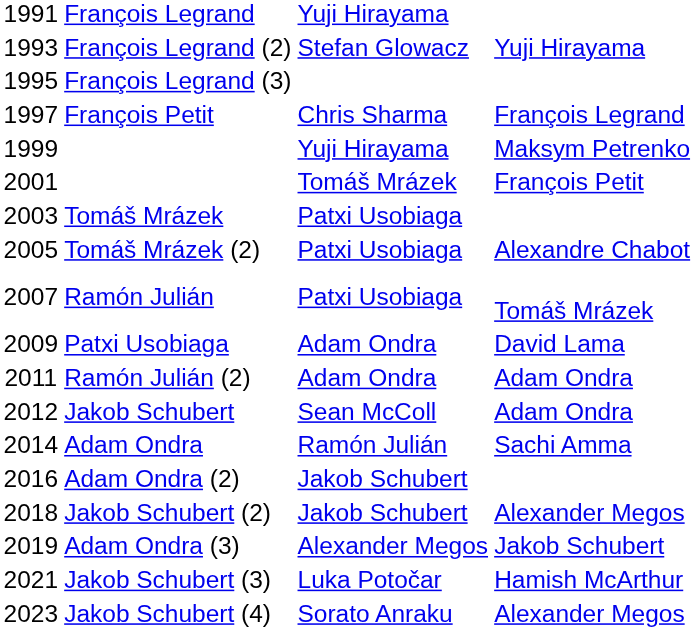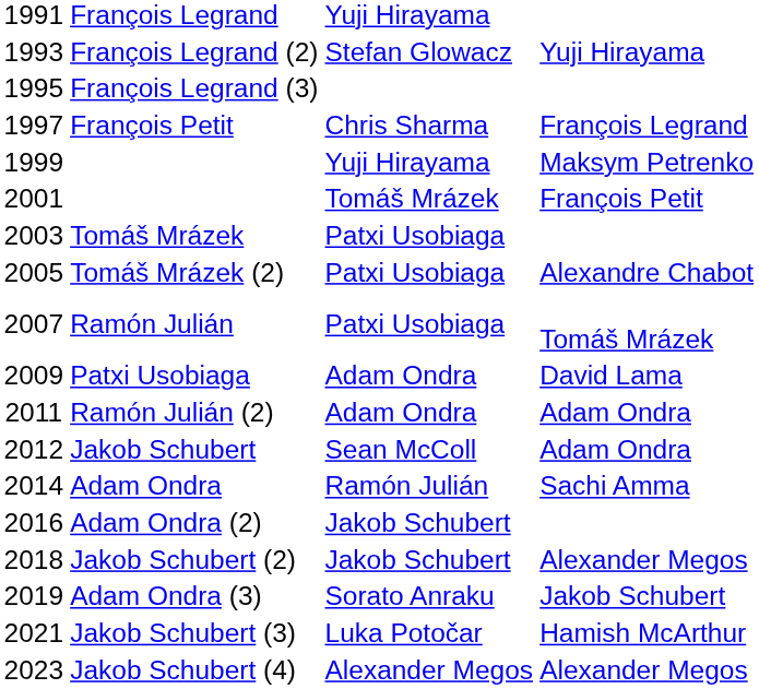Adam Ondra (3) | column 3: Alexander Megos -> Sorato Anraku
Jakob Schubert (4) | column 3: Sorato Anraku -> Alexander Megos
